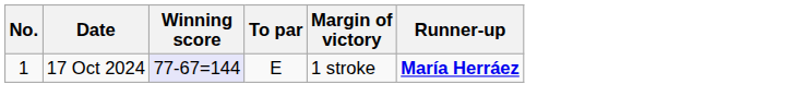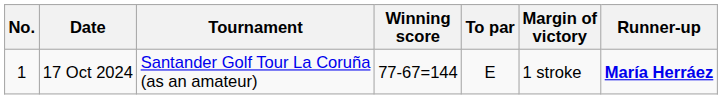+ column: Tournament | Santander Golf Tour La Coruña (as an amateur)
17 Oct 2024 | Winning score: lavender background -> no background
